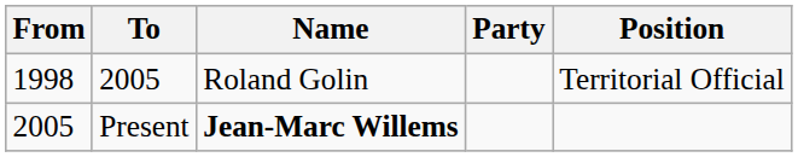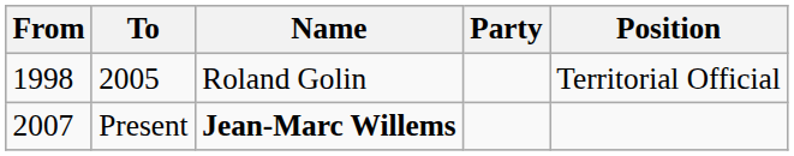Present | From: 2005 -> 2007
